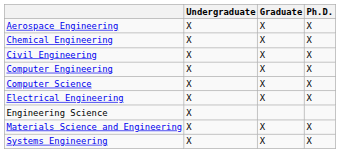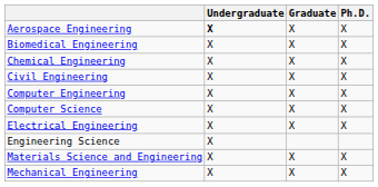Aerospace Engineering | Undergraduate: normal -> bold
+ row: Biomedical Engineering | X | X | X
+ row: Mechanical Engineering | X | X | X
- row: Systems Engineering | X | X | X
